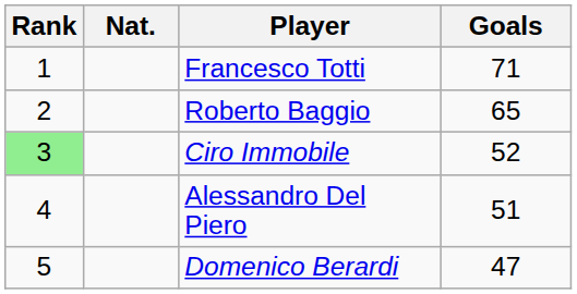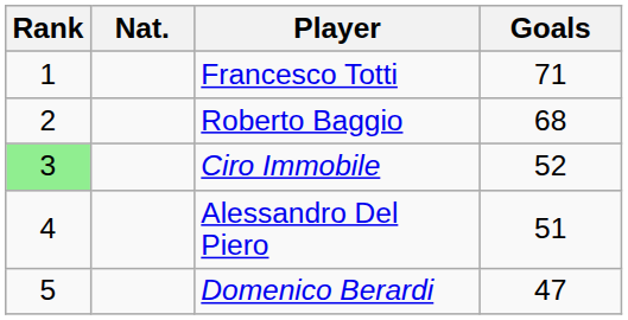Roberto Baggio | Goals: 65 -> 68
